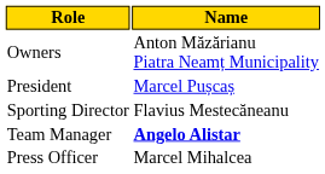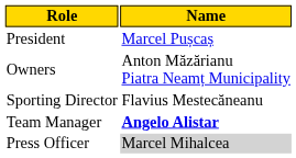rows swapped: Owners <-> President
Press Officer | Name: no background -> lightgrey background
